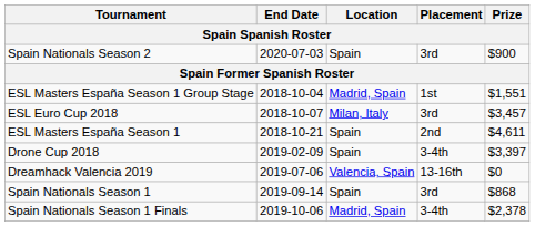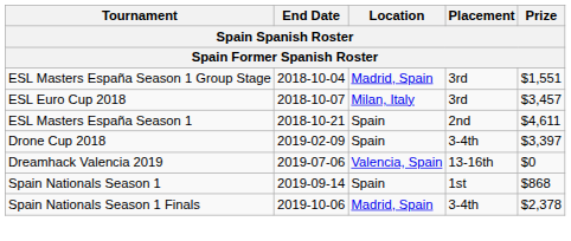- row: Spain Nationals Season 2 | 2020-07-03 | Spain | 3rd | $900
ESL Masters España Season 1 Group Stage | Placement: 1st -> 3rd
Spain Nationals Season 1 | Placement: 3rd -> 1st
